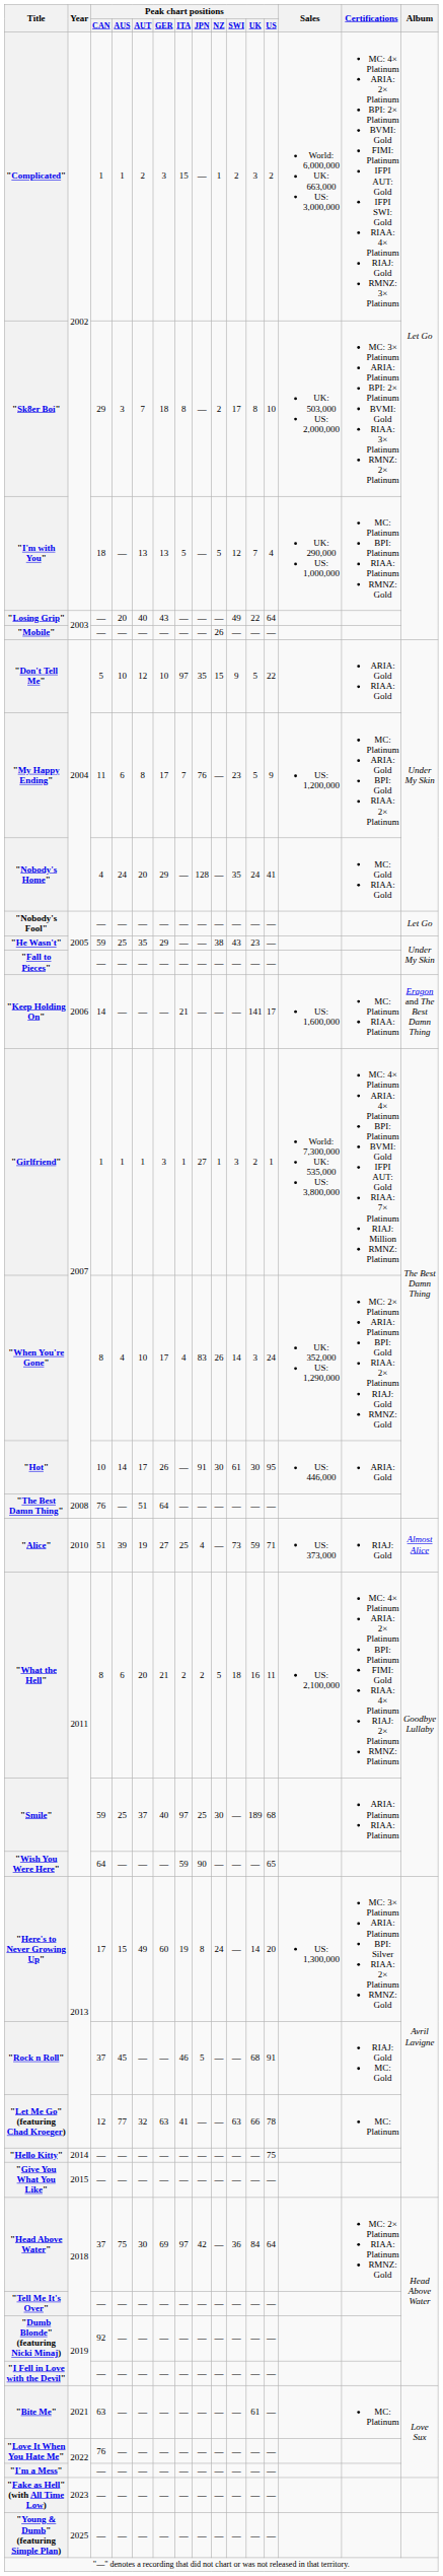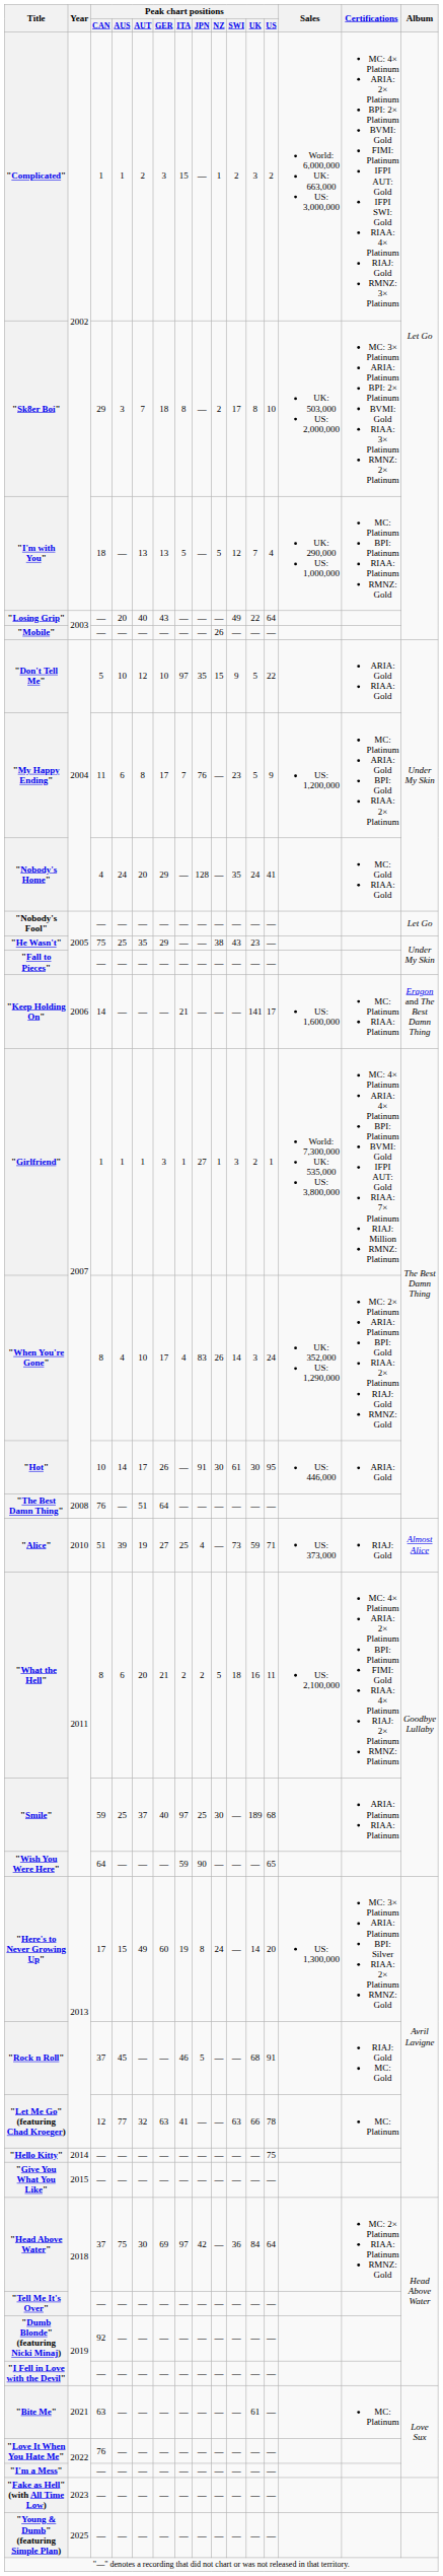"He Wasn't" | Peak chart positions / CAN: 59 -> 75
